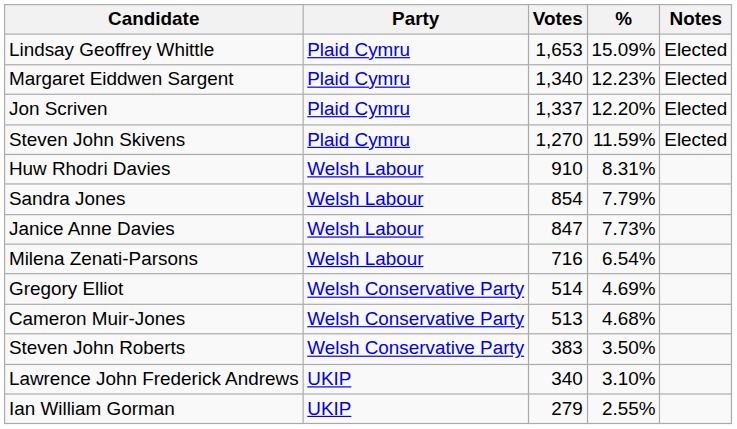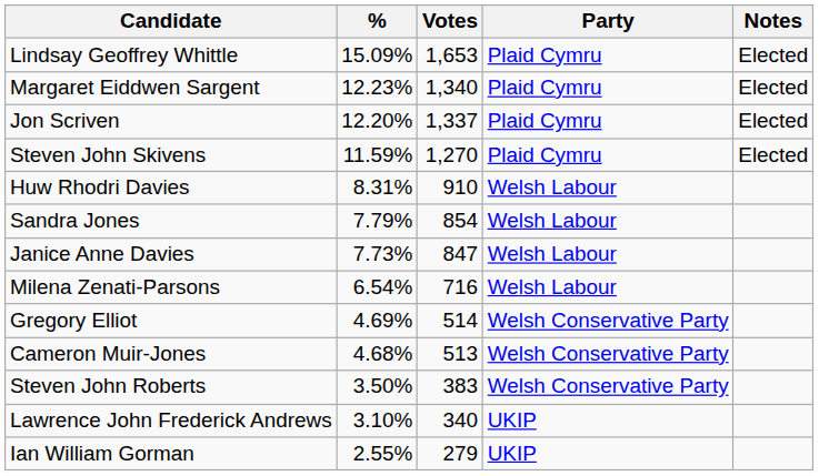columns swapped: Party <-> %
